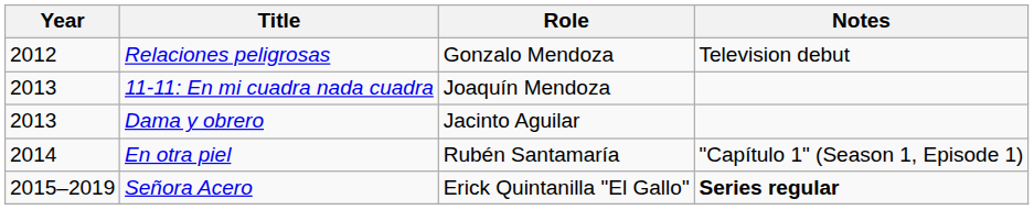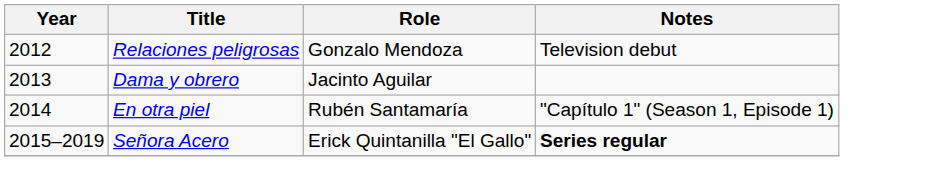- row: 2013 | 11-11: En mi cuadra nada cuadra | Joaquín Mendoza
